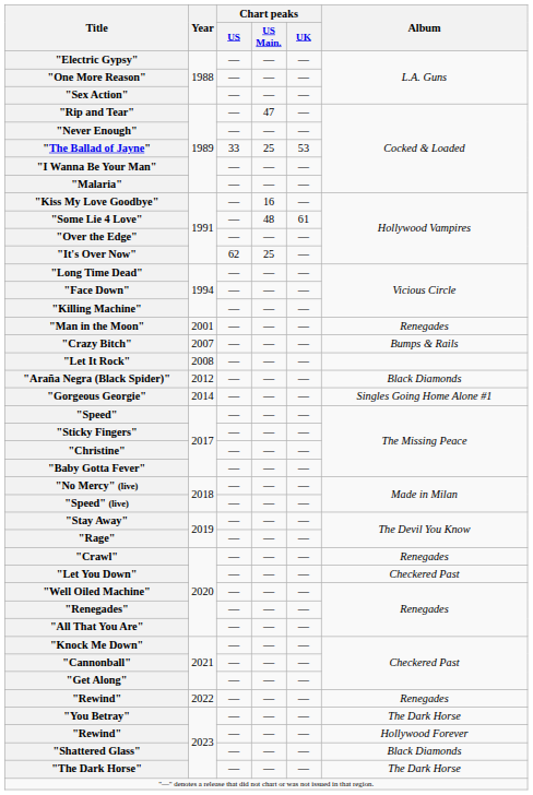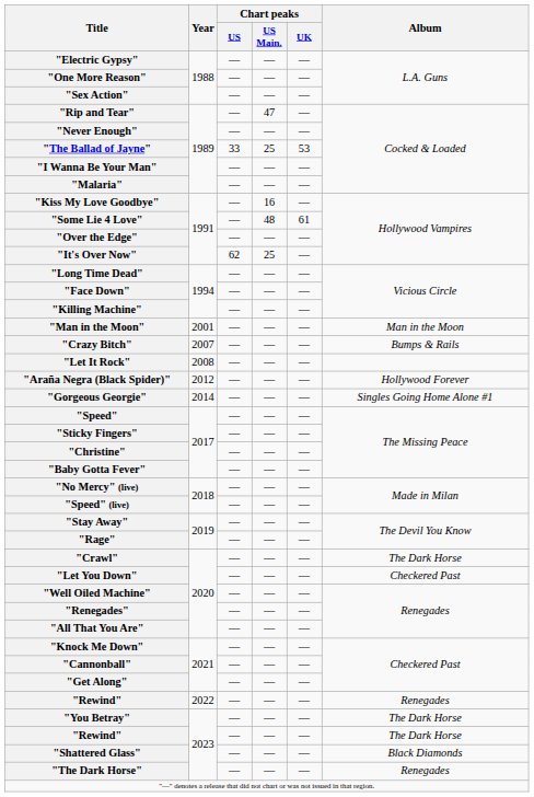"Man in the Moon" | Album: Renegades -> Man in the Moon
"Araña Negra (Black Spider)" | Album: Black Diamonds -> Hollywood Forever
"Crawl" | Album: Renegades -> The Dark Horse
"Rewind" / 2023 | Album: Hollywood Forever -> The Dark Horse
"The Dark Horse" | Album: The Dark Horse -> Renegades
